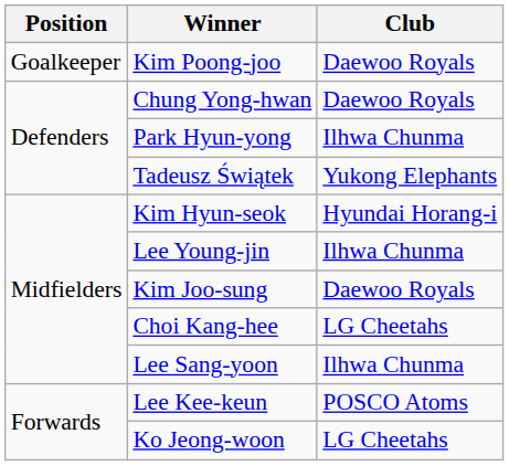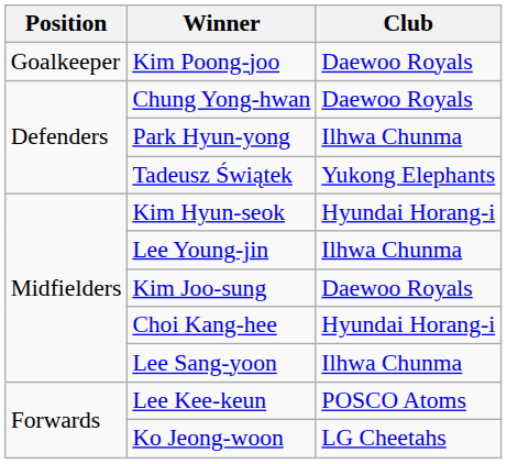Choi Kang-hee | Club: LG Cheetahs -> Hyundai Horang-i
